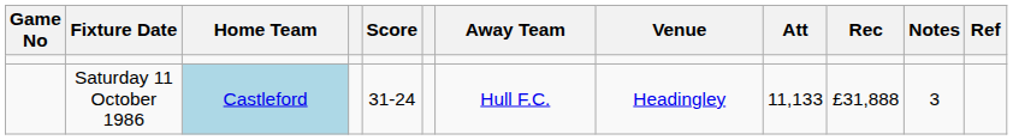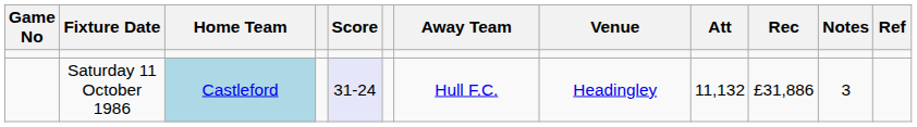Saturday 11 October 1986 | Score: no background -> lavender background
Saturday 11 October 1986 | Att: 11,133 -> 11,132
Saturday 11 October 1986 | Rec: £31,888 -> £31,886
